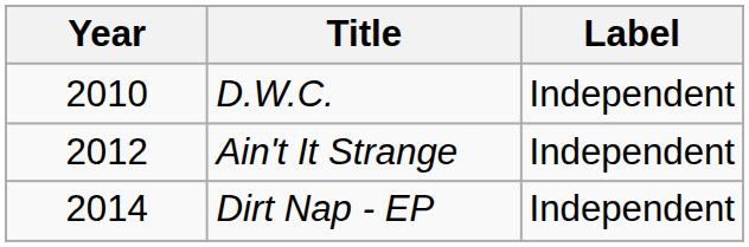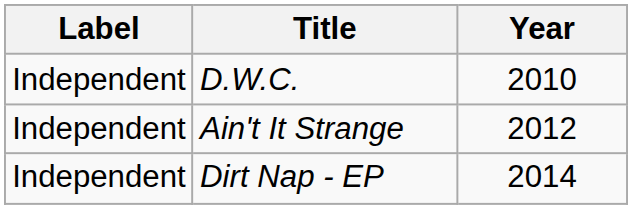columns swapped: Year <-> Label
